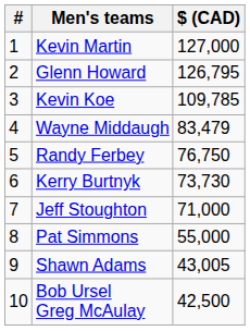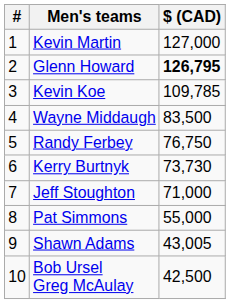Glenn Howard | $ (CAD): normal -> bold
Wayne Middaugh | $ (CAD): 83,479 -> 83,500
